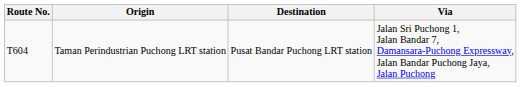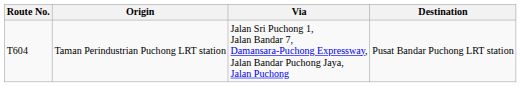columns swapped: Destination <-> Via
